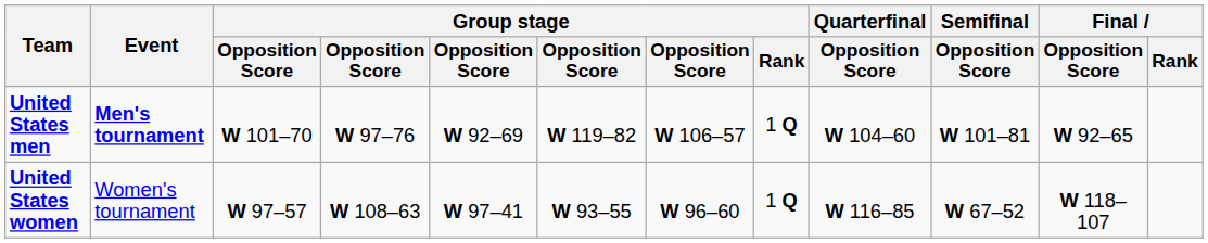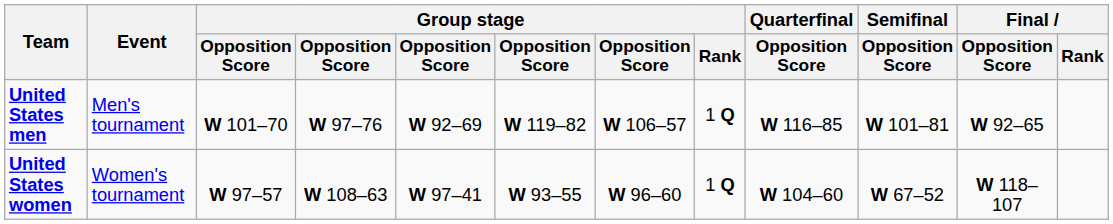United States men | Event: bold -> normal
United States men | Quarterfinal / Opposition Score: W 104–60 -> W 116–85
United States women | Quarterfinal / Opposition Score: W 116–85 -> W 104–60
